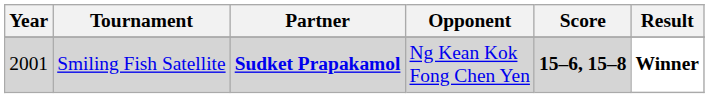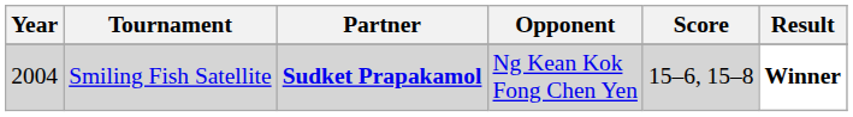Smiling Fish Satellite | Year: 2001 -> 2004
Smiling Fish Satellite | Score: bold -> normal
